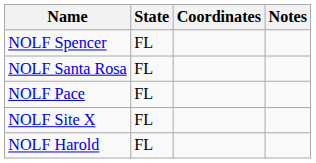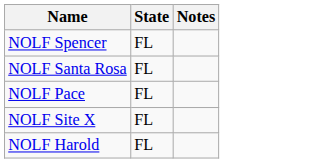- column: Coordinates
